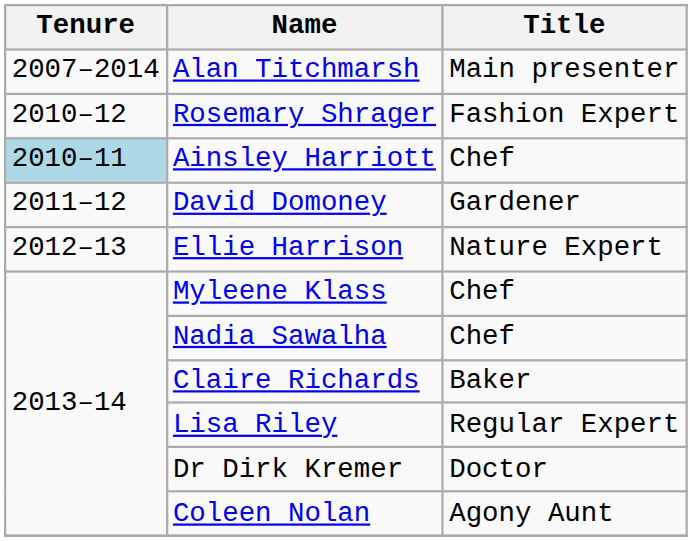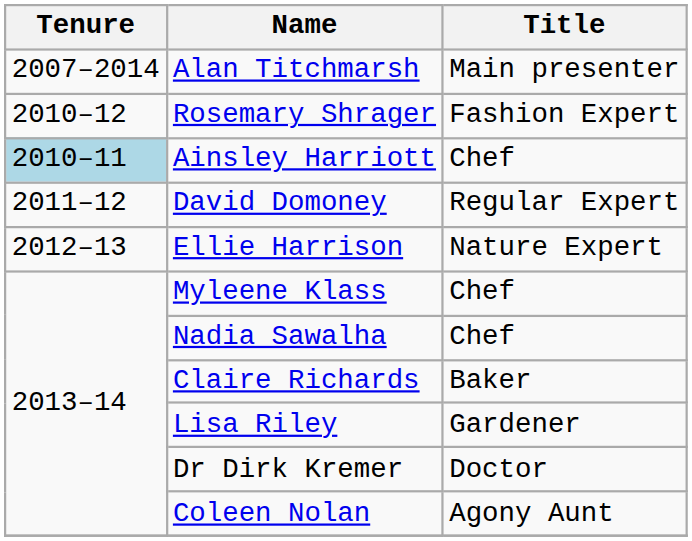David Domoney | Title: Gardener -> Regular Expert
Lisa Riley | Title: Regular Expert -> Gardener
